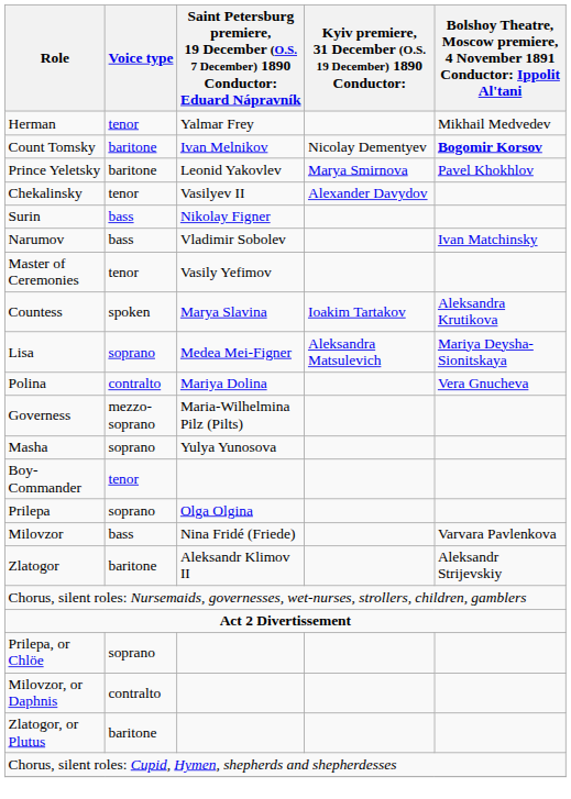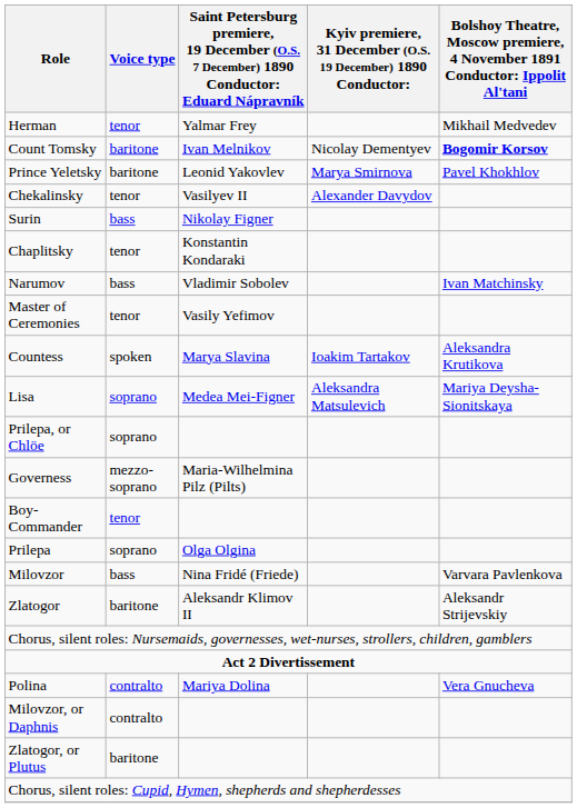+ row: Chaplitsky | tenor | Konstantin Kondaraki
rows swapped: Polina <-> Prilepa, or Chlöe
- row: Masha | soprano | Yulya Yunosova
